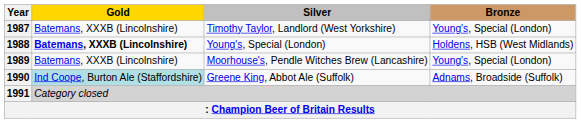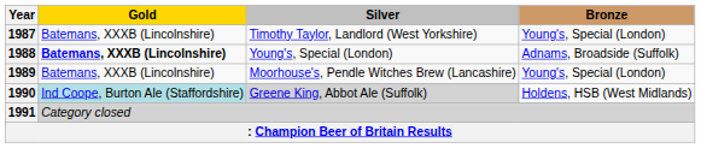1988 | Bronze: Holdens, HSB (West Midlands) -> Adnams, Broadside (Suffolk)
1990 | Silver: no background -> lightgrey background
1990 | Bronze: Adnams, Broadside (Suffolk) -> Holdens, HSB (West Midlands)
